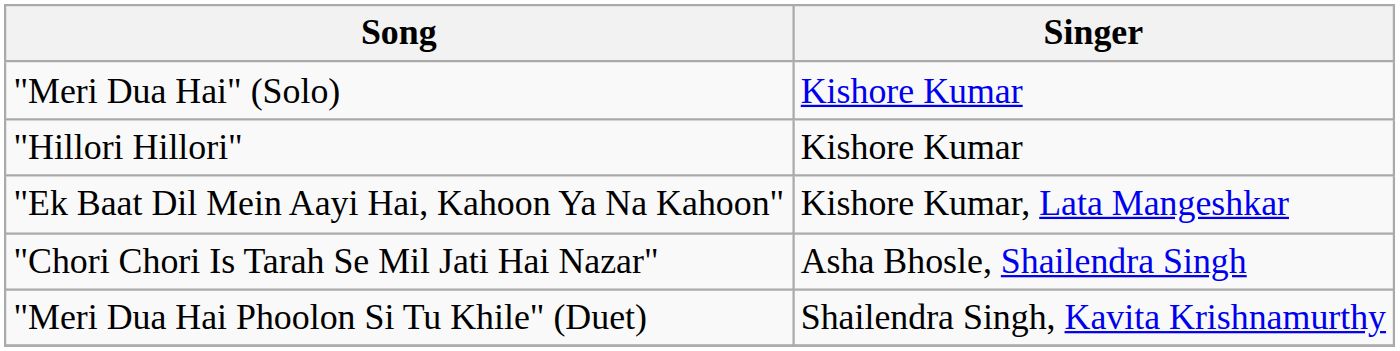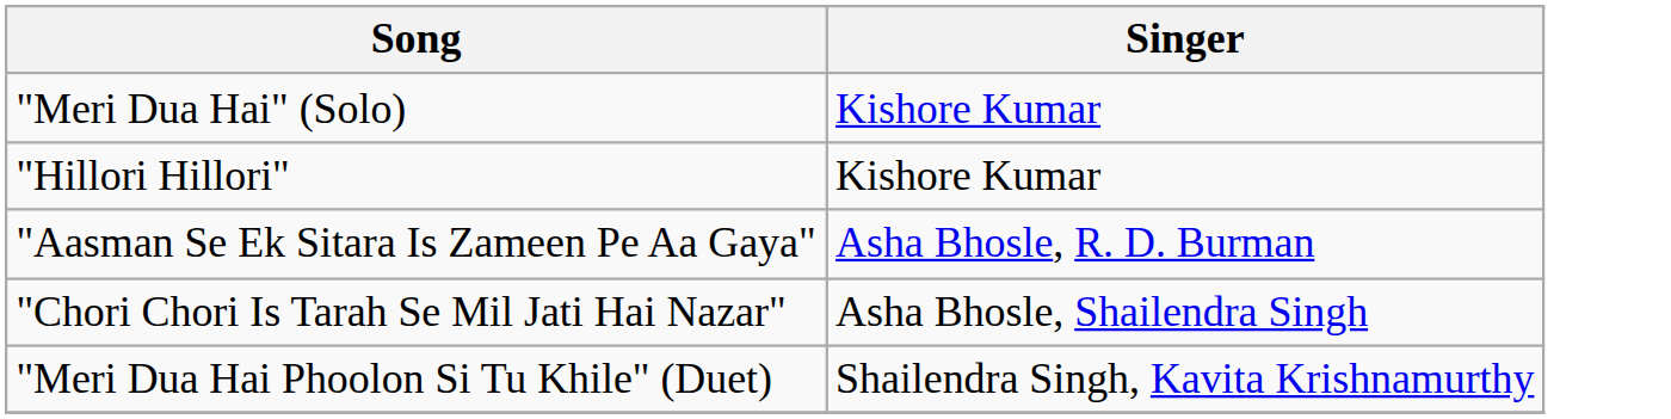- row: "Ek Baat Dil Mein Aayi Hai, Kahoon Ya Na Kahoon" | Kishore Kumar, Lata Mangeshkar
+ row: "Aasman Se Ek Sitara Is Zameen Pe Aa Gaya" | Asha Bhosle, R. D. Burman
